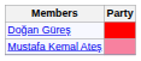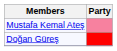rows swapped: Mustafa Kemal Ateş <-> Doğan Güreş
